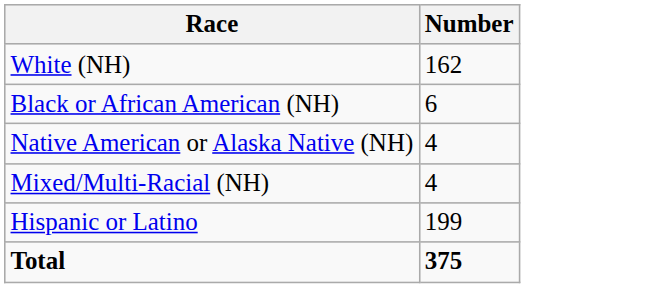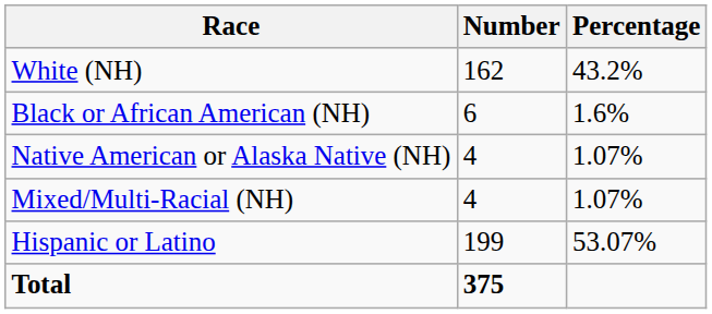+ column: Percentage | 43.2% | 1.6% | 1.07% | 1.07% | 53.07%
